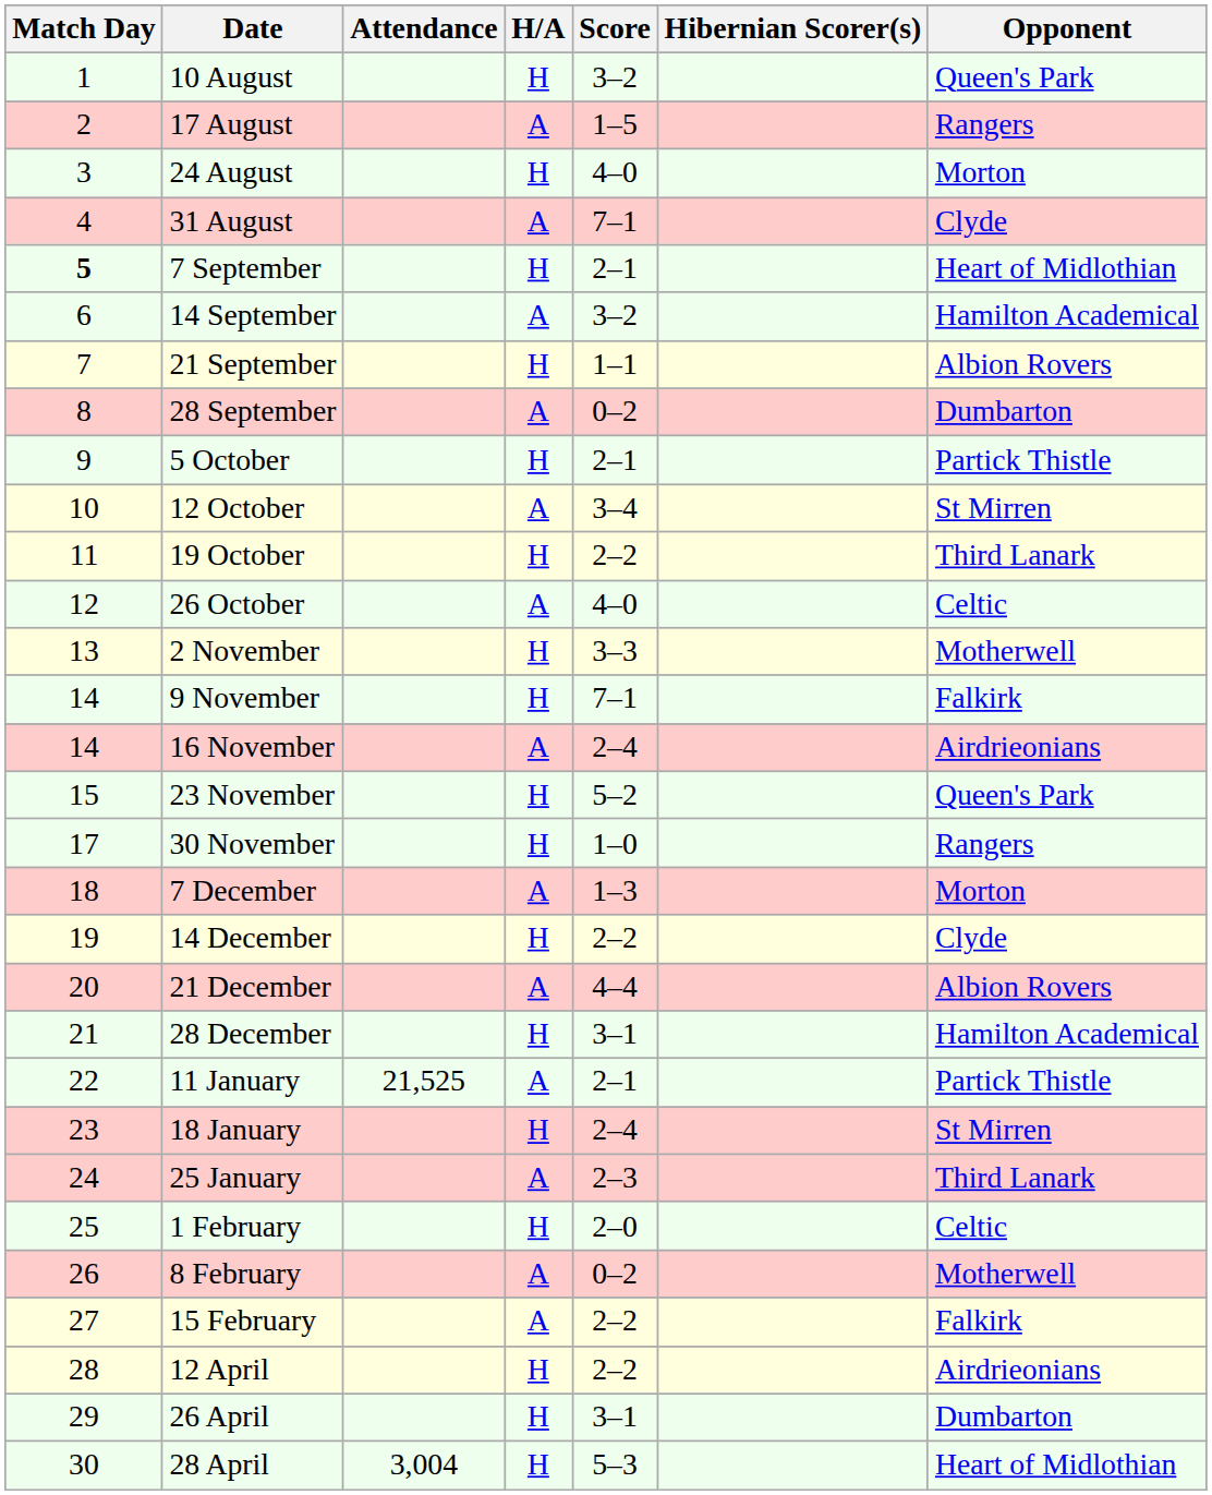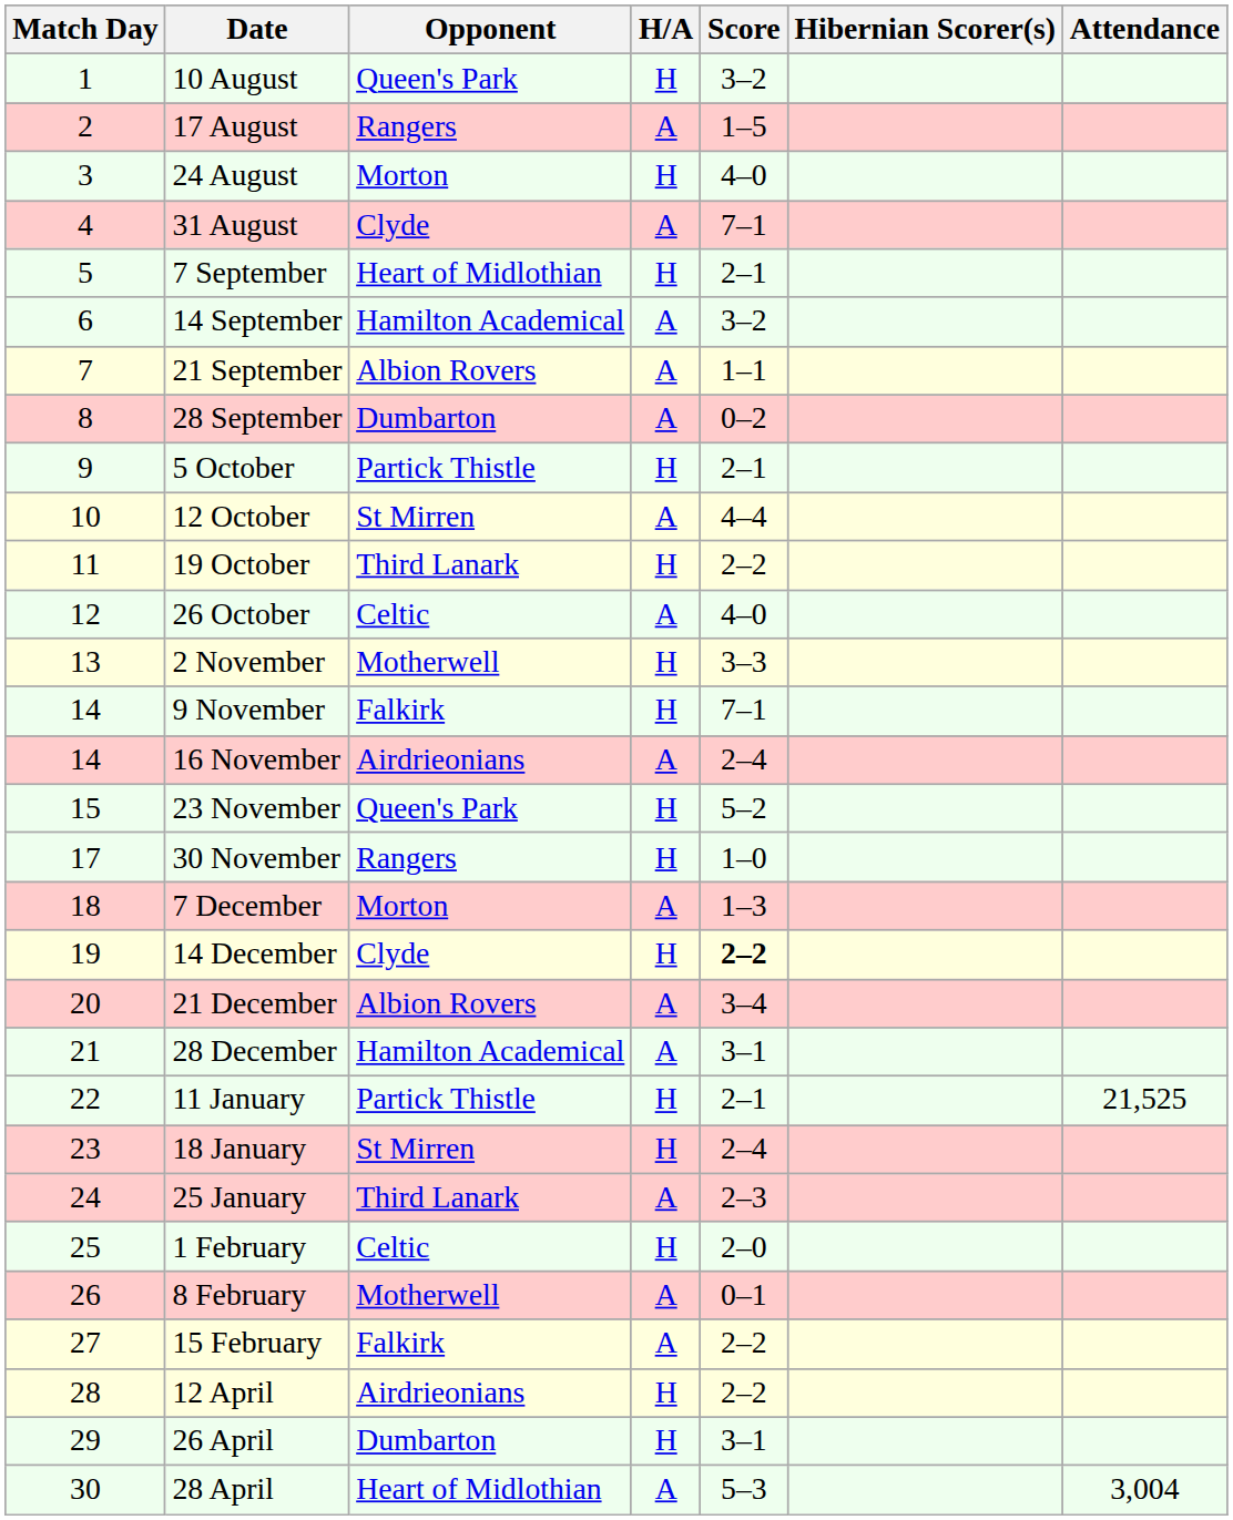columns swapped: Opponent <-> Attendance
7 September | Match Day: bold -> normal
21 September | H/A: H -> A
12 October | Score: 3–4 -> 4–4
14 December | Score: normal -> bold
21 December | Score: 4–4 -> 3–4
28 December | H/A: H -> A
11 January | H/A: A -> H
8 February | Score: 0–2 -> 0–1
28 April | H/A: H -> A
